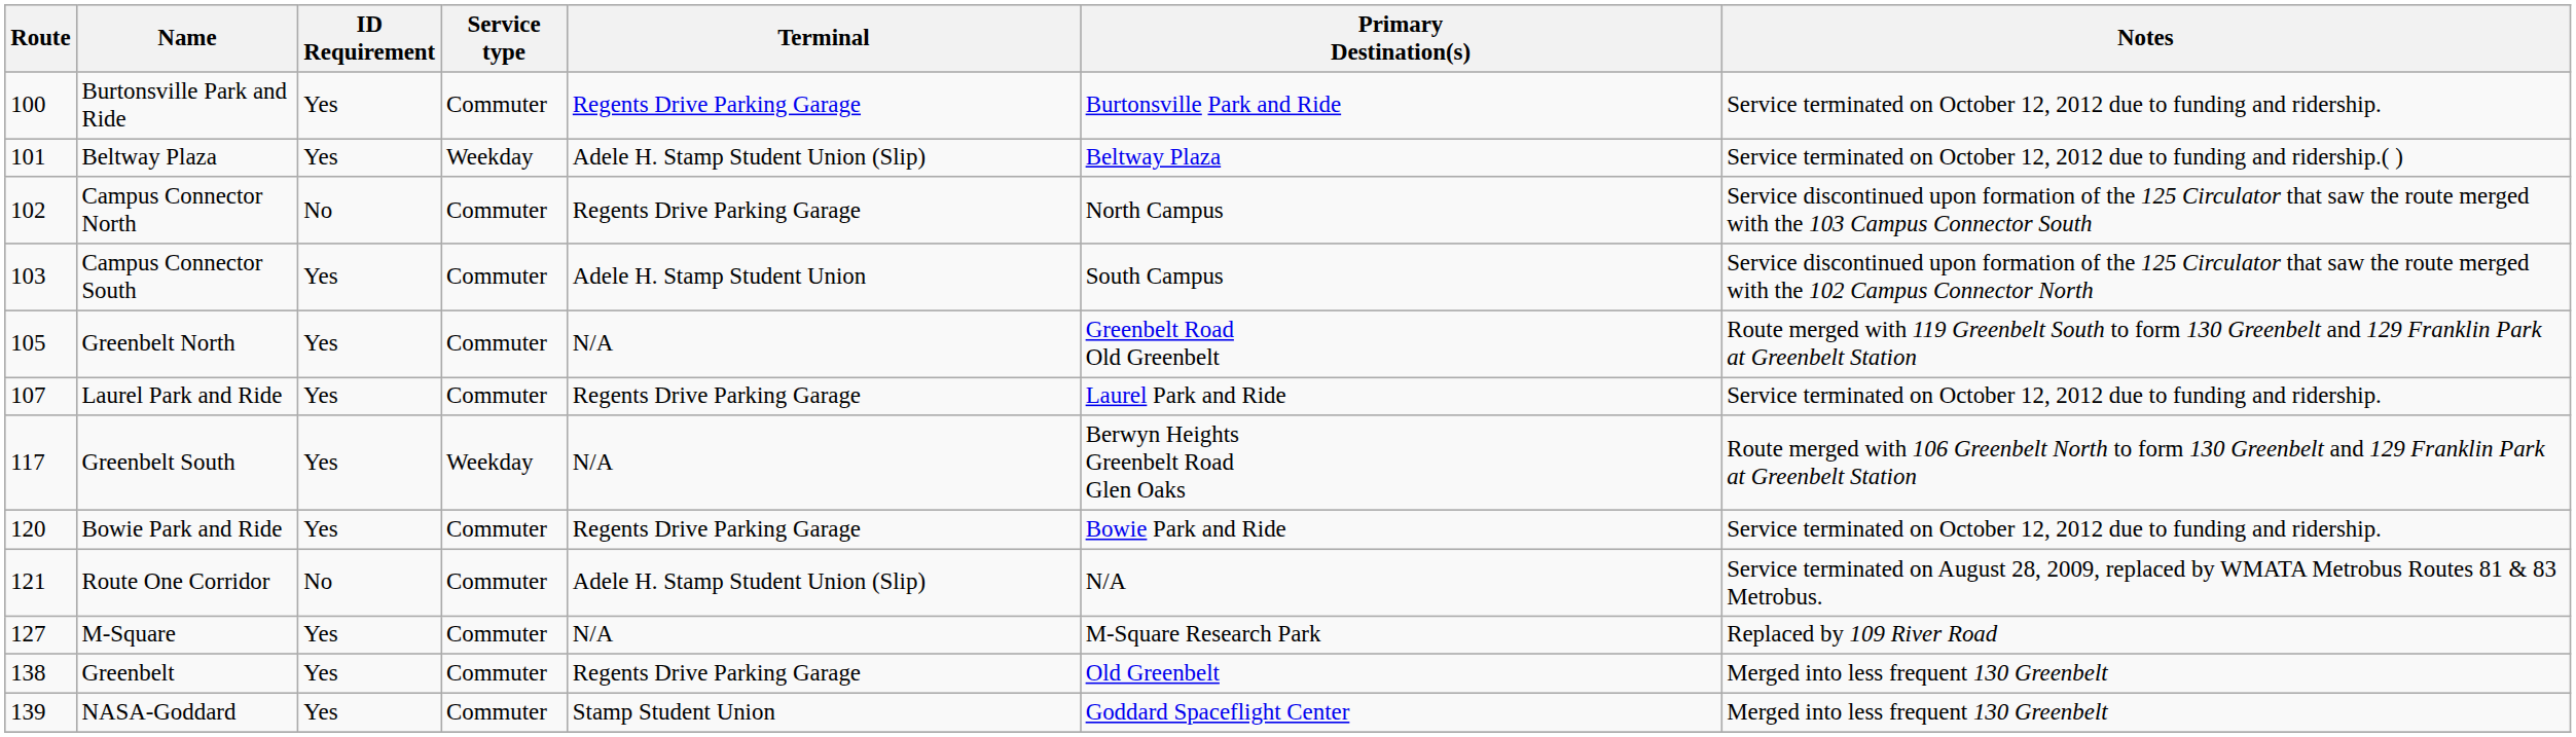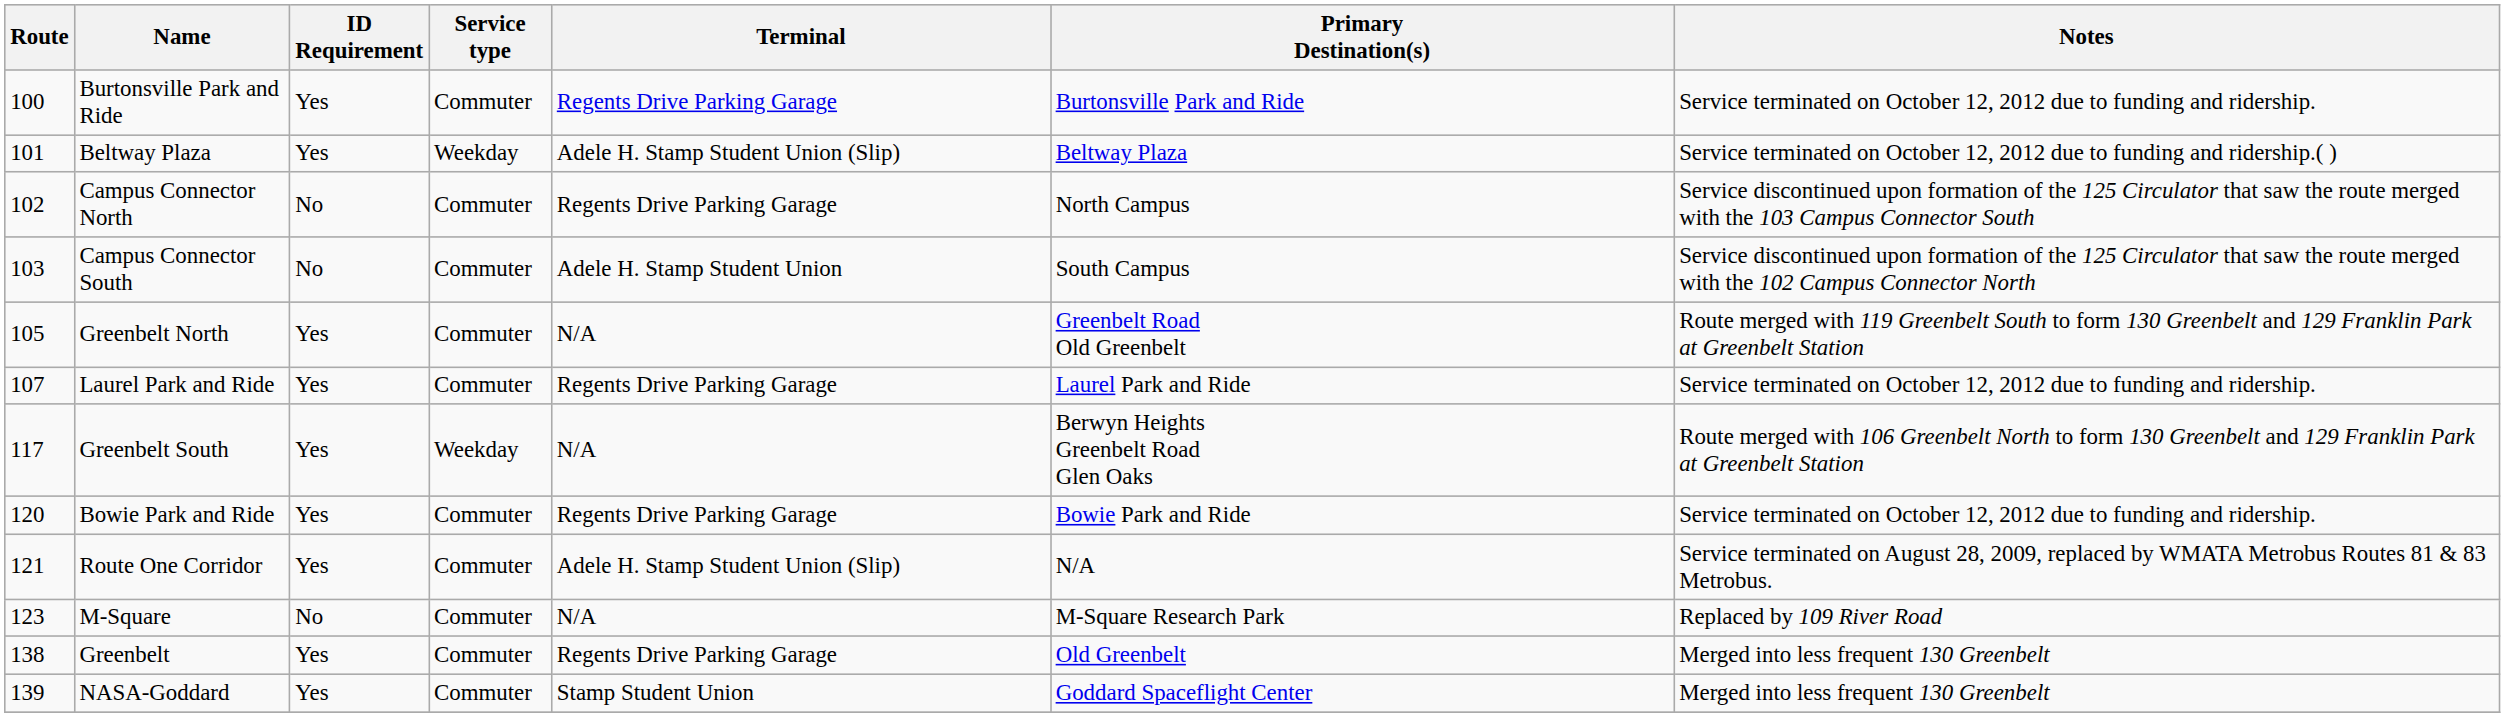Campus Connector South | ID Requirement: Yes -> No
Route One Corridor | ID Requirement: No -> Yes
M-Square | Route: 127 -> 123
M-Square | ID Requirement: Yes -> No
